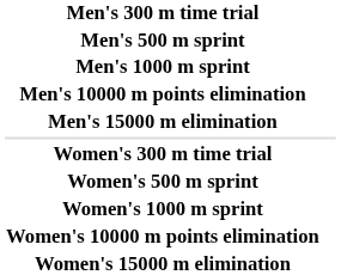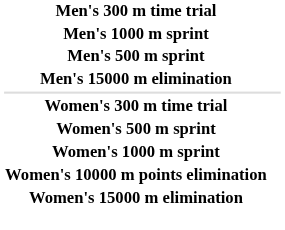rows swapped: Men's 500 m sprint <-> Men's 1000 m sprint
- row: Men's 10000 m points elimination
